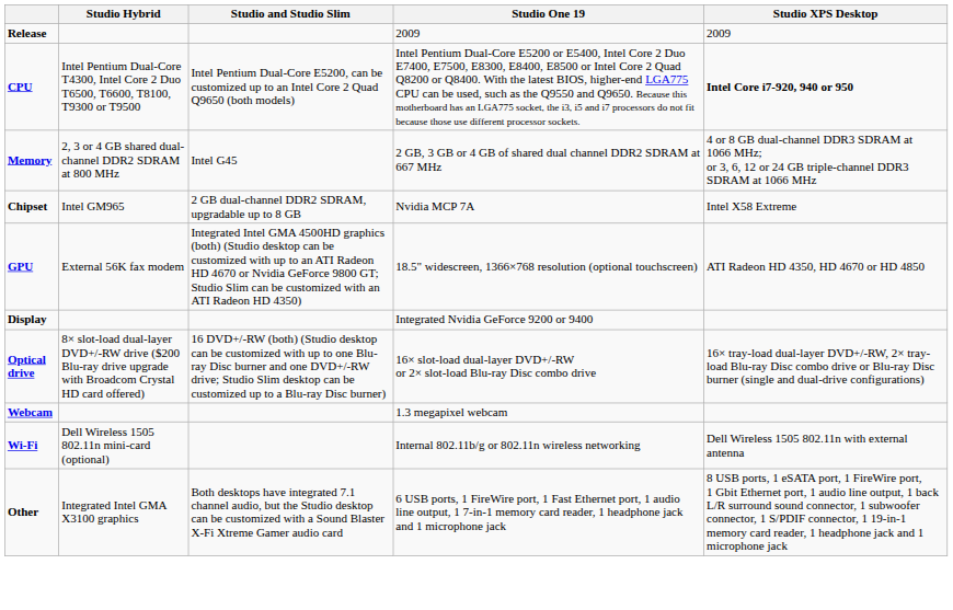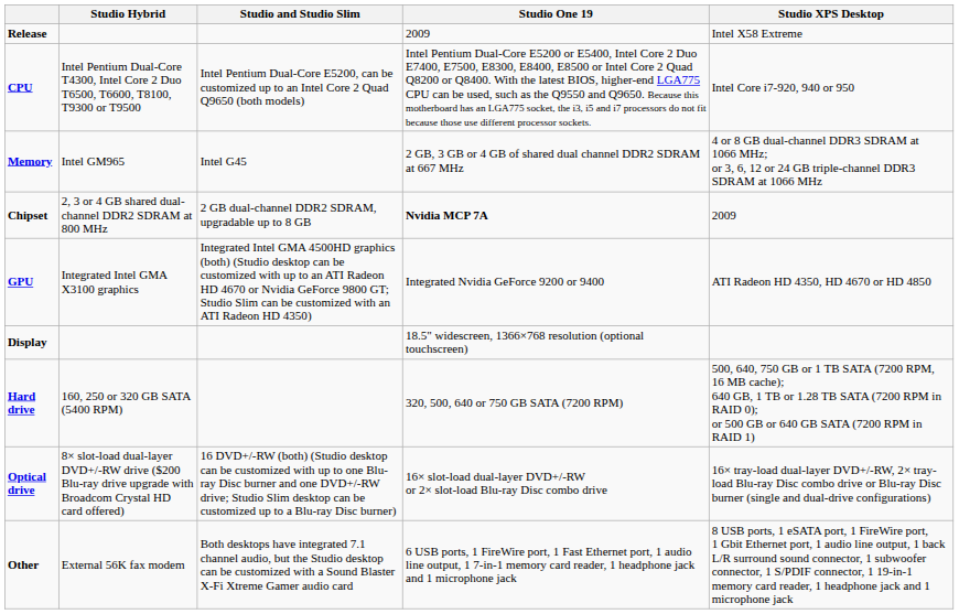Release | Studio XPS Desktop: 2009 -> Intel X58 Extreme
CPU | Studio XPS Desktop: bold -> normal
Memory | Studio Hybrid: 2, 3 or 4 GB shared dual-channel DDR2 SDRAM at 800 MHz -> Intel GM965
Chipset | Studio Hybrid: Intel GM965 -> 2, 3 or 4 GB shared dual-channel DDR2 SDRAM at 800 MHz
Chipset | Studio One 19: normal -> bold
Chipset | Studio XPS Desktop: Intel X58 Extreme -> 2009
GPU | Studio Hybrid: External 56K fax modem -> Integrated Intel GMA X3100 graphics
GPU | Studio One 19: 18.5" widescreen, 1366×768 resolution (optional touchscreen) -> Integrated Nvidia GeForce 9200 or 9400
Display | Studio One 19: Integrated Nvidia GeForce 9200 or 9400 -> 18.5" widescreen, 1366×768 resolution (optional touchscreen)
+ row: Hard drive | 160, 250 or 320 GB SATA (5400 RPM) | 320, 500, 640 or 750 GB SATA (7200 RPM) | 500, 640, 750 GB or 1 TB SATA (7200 RPM, 16 MB cache); 640 GB, 1 TB or 1.28 TB SATA (7200 RPM in RAID 0); or 500 GB or 640 GB SATA (7200 RPM in RAID 1)
- row: Webcam | 1.3 megapixel webcam
- row: Wi-Fi | Dell Wireless 1505 802.11n mini-card (optional) | Internal 802.11b/g or 802.11n wireless networking | Dell Wireless 1505 802.11n with external antenna
Other | Studio Hybrid: Integrated Intel GMA X3100 graphics -> External 56K fax modem
